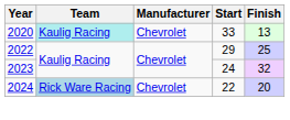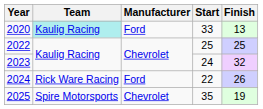2020 | Manufacturer: Chevrolet -> Ford
2022 | Start: 29 -> 25
2024 | Team: lightblue background -> no background
2024 | Manufacturer: Chevrolet -> Ford
2024 | Finish: 20 -> 26
+ row: 2025 | Spire Motorsports | Chevrolet | 35 | 19
